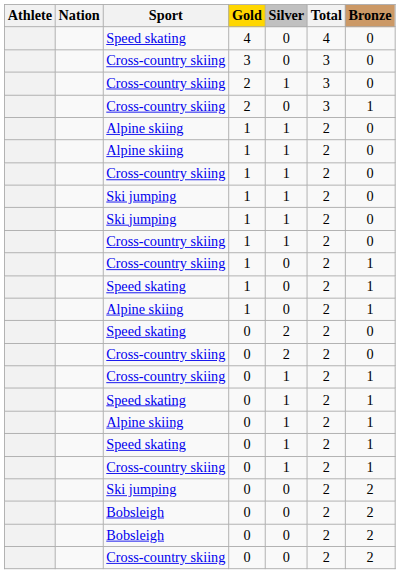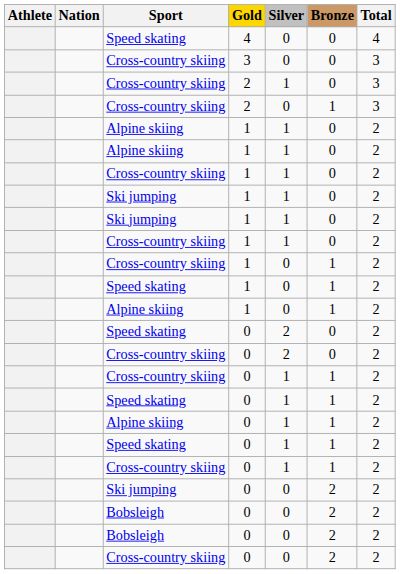columns swapped: Bronze <-> Total
